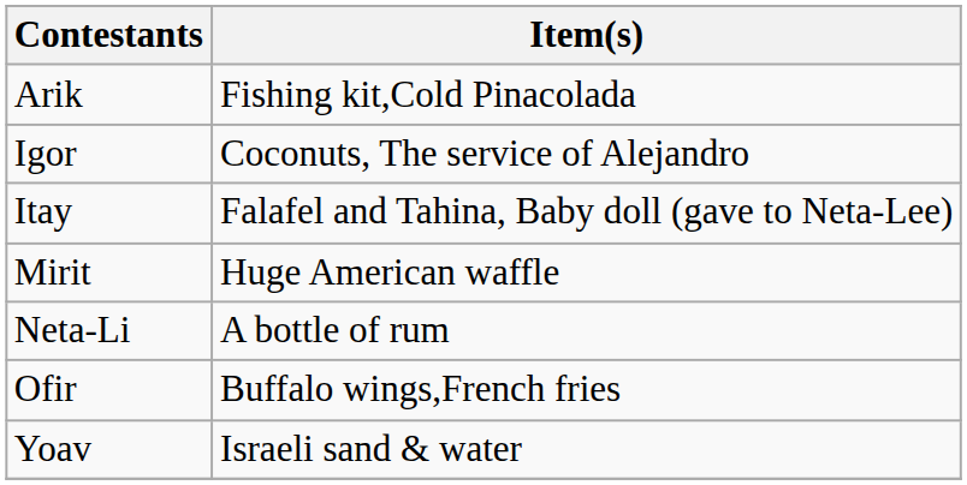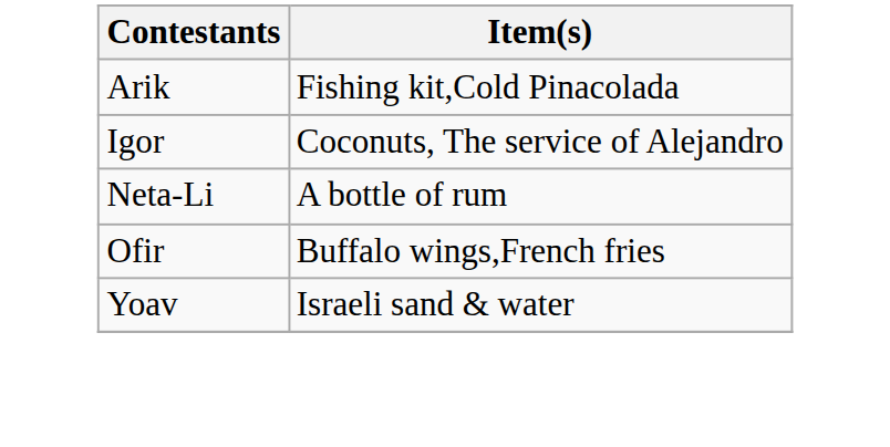- row: Itay | Falafel and Tahina, Baby doll (gave to Neta-Lee)
- row: Mirit | Huge American waffle
